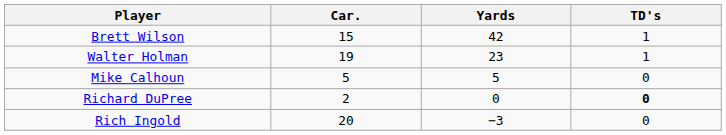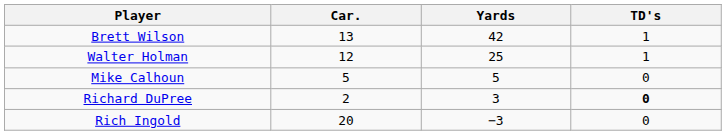Brett Wilson | Car.: 15 -> 13
Walter Holman | Car.: 19 -> 12
Walter Holman | Yards: 23 -> 25
Richard DuPree | Yards: 0 -> 3
